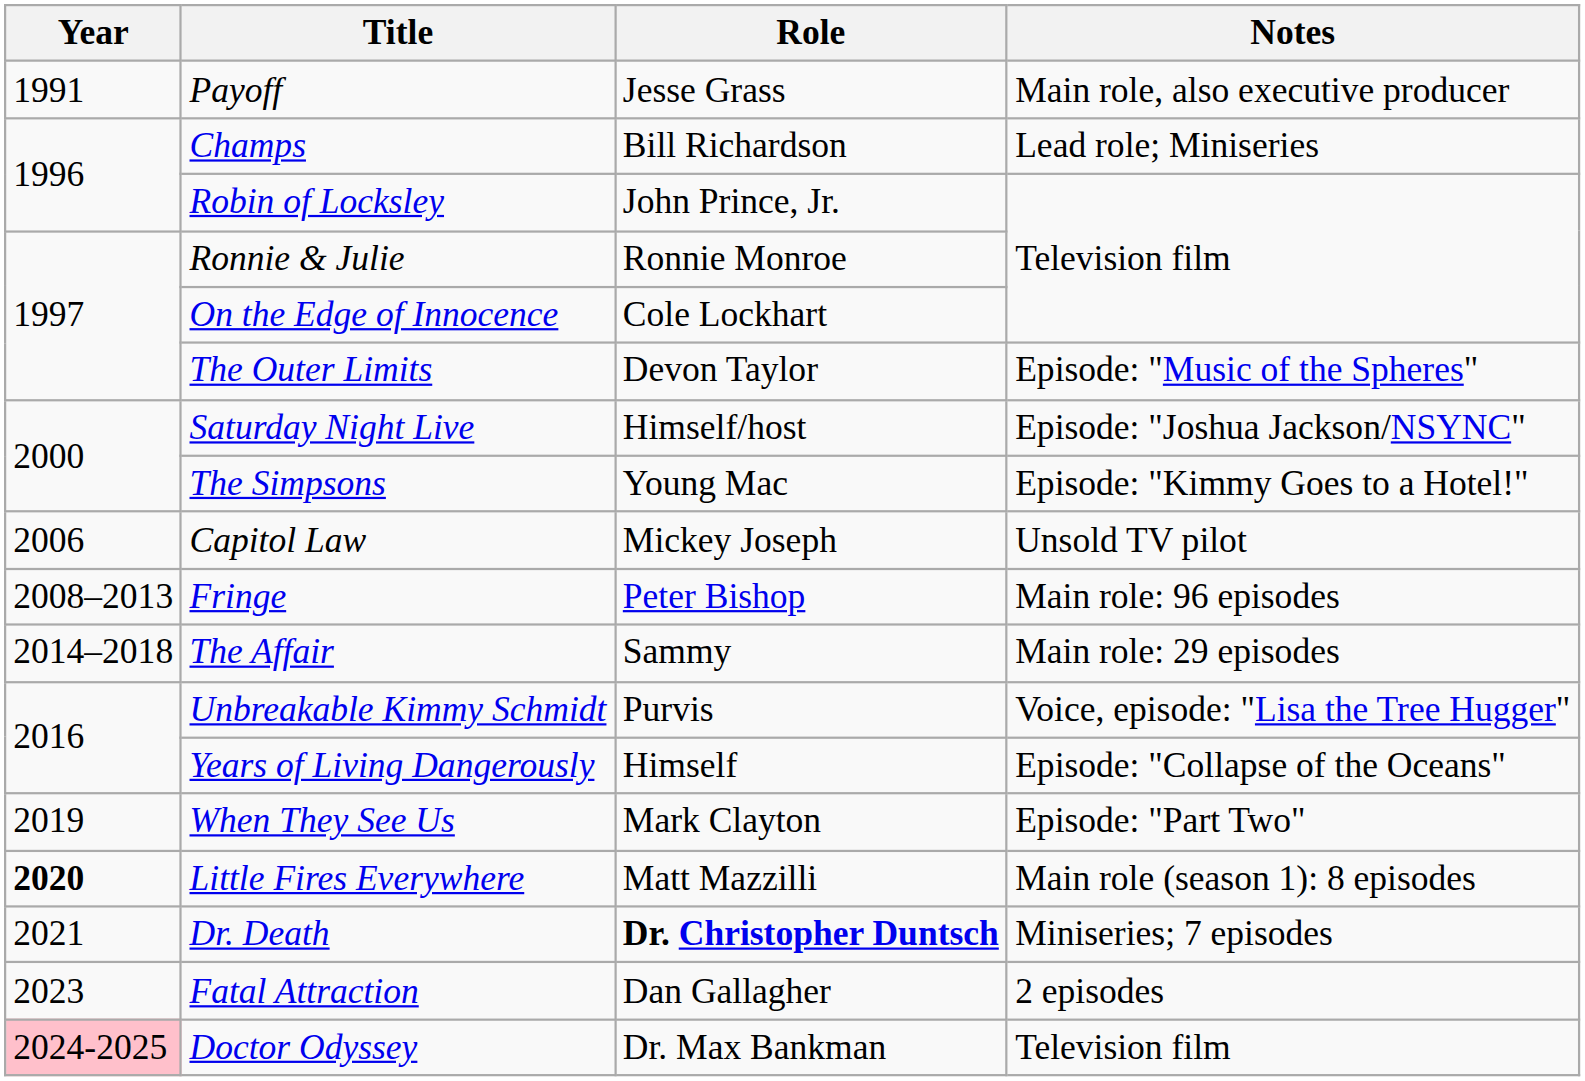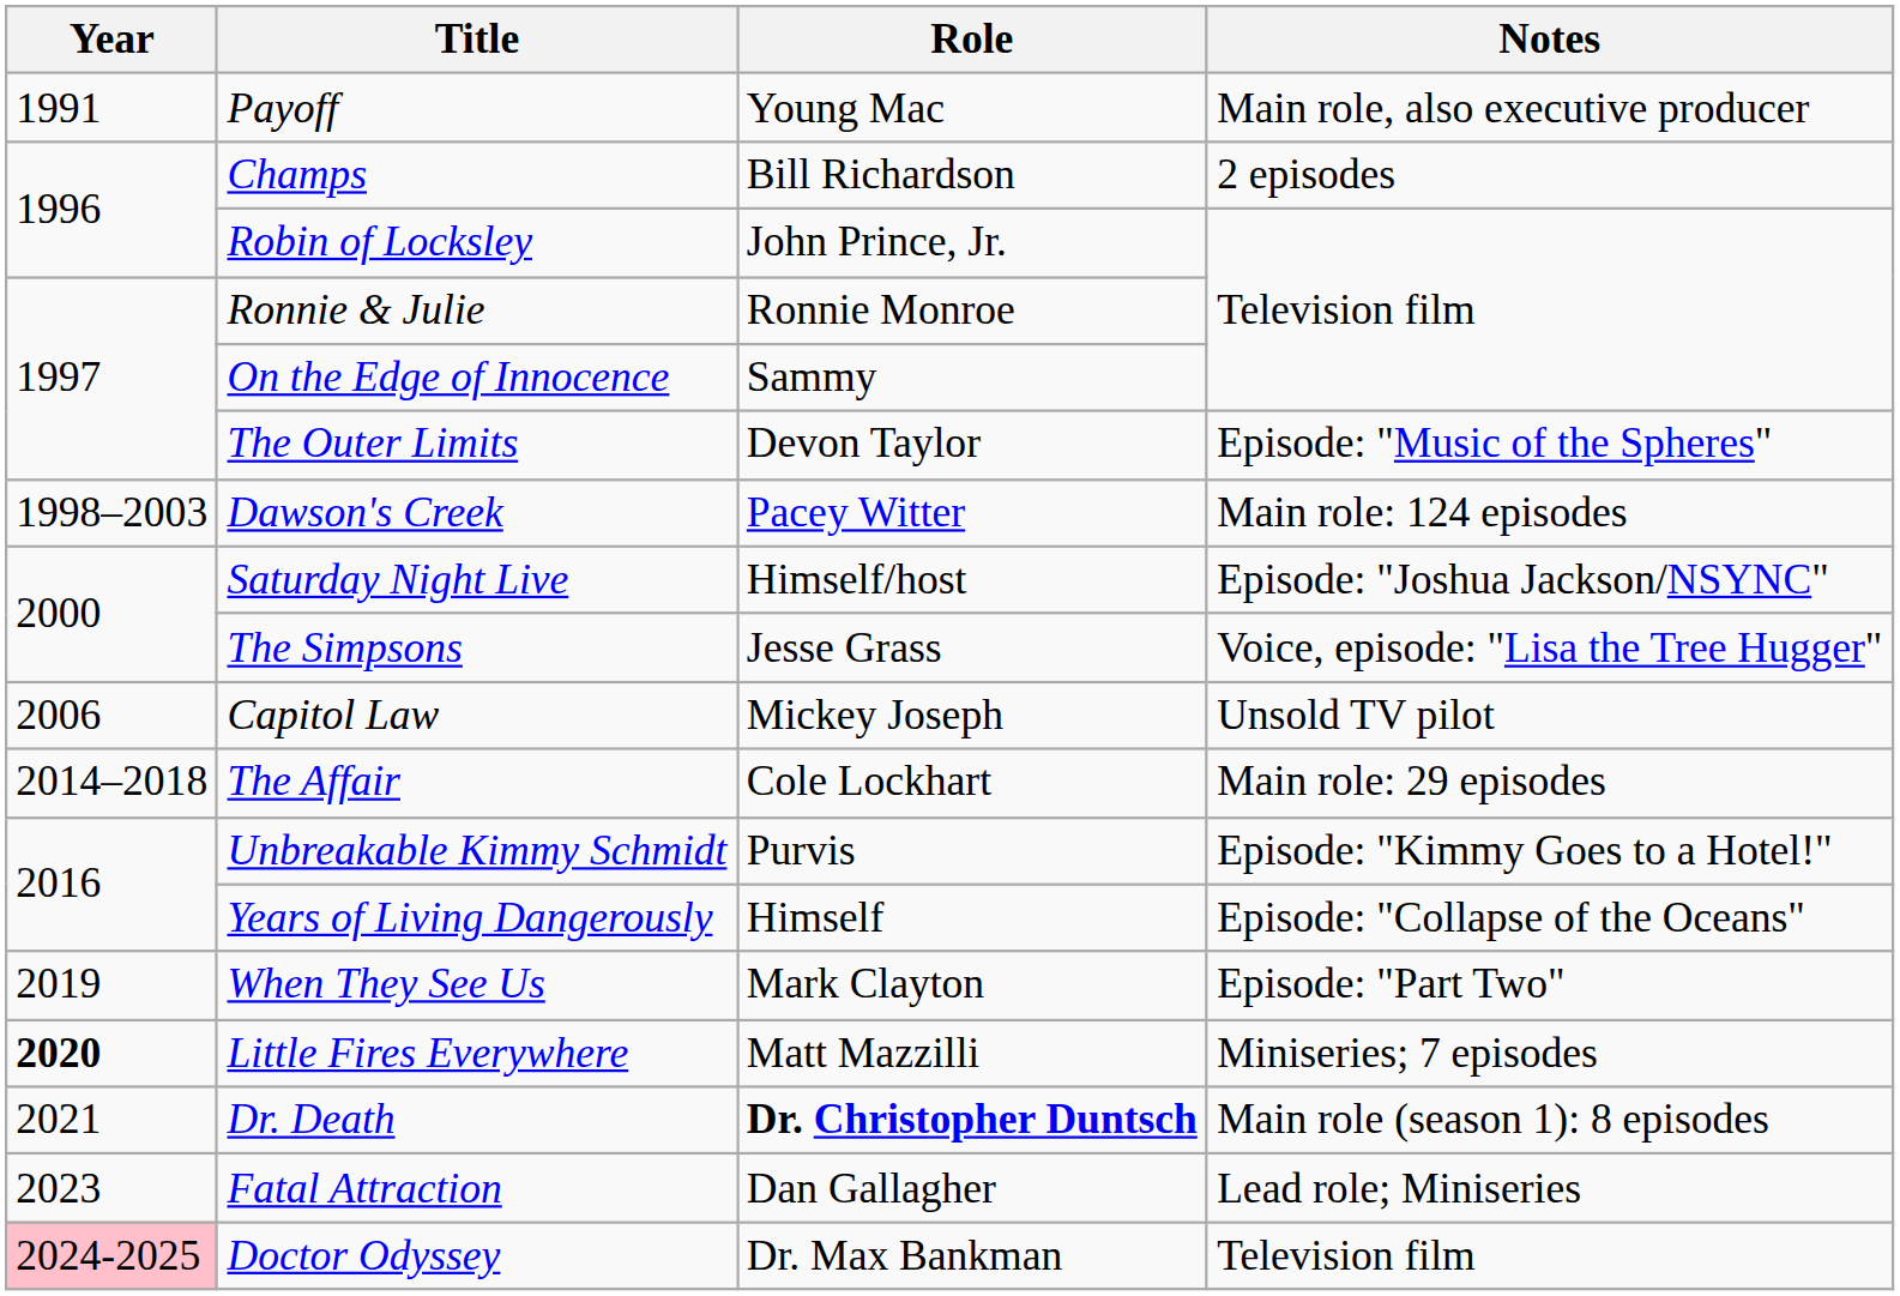Payoff | Role: Jesse Grass -> Young Mac
Champs | Notes: Lead role; Miniseries -> 2 episodes
On the Edge of Innocence | Role: Cole Lockhart -> Sammy
+ row: 1998–2003 | Dawson's Creek | Pacey Witter | Main role: 124 episodes
The Simpsons | Role: Young Mac -> Jesse Grass
The Simpsons | Notes: Episode: "Kimmy Goes to a Hotel!" -> Voice, episode: "Lisa the Tree Hugger"
- row: 2008–2013 | Fringe | Peter Bishop | Main role: 96 episodes
The Affair | Role: Sammy -> Cole Lockhart
Unbreakable Kimmy Schmidt | Notes: Voice, episode: "Lisa the Tree Hugger" -> Episode: "Kimmy Goes to a Hotel!"
Little Fires Everywhere | Notes: Main role (season 1): 8 episodes -> Miniseries; 7 episodes
Dr. Death | Notes: Miniseries; 7 episodes -> Main role (season 1): 8 episodes
Fatal Attraction | Notes: 2 episodes -> Lead role; Miniseries
